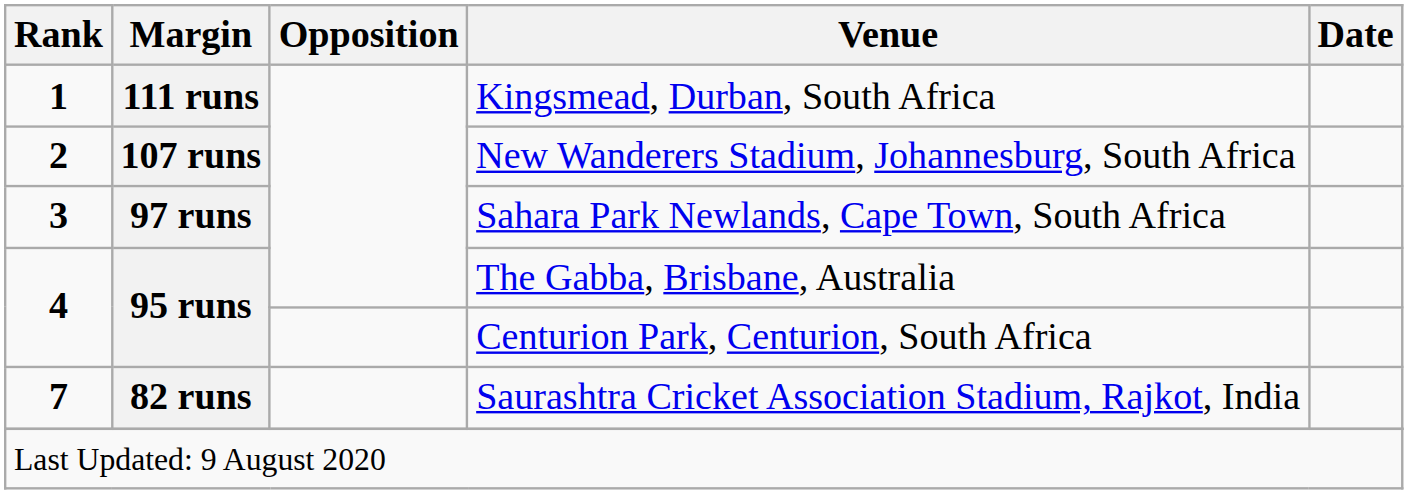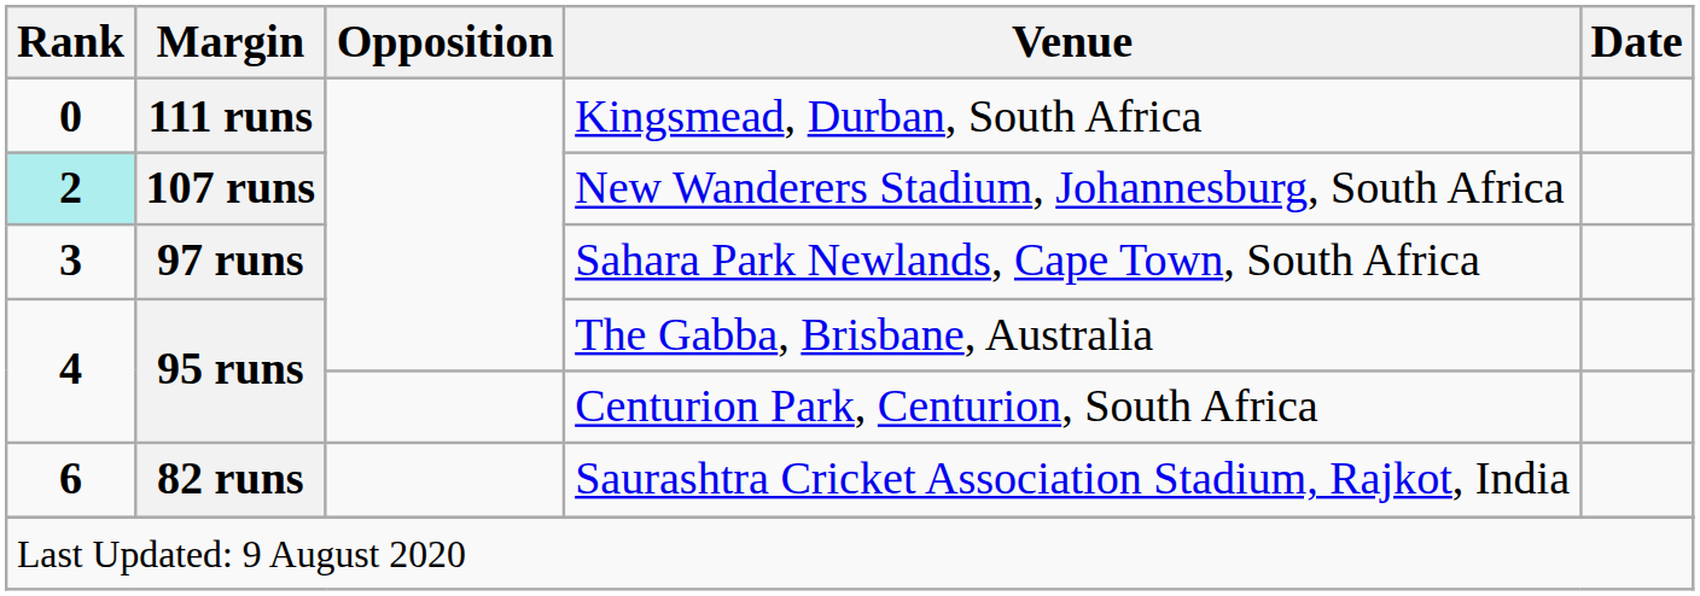Kingsmead, Durban, South Africa | Rank: 1 -> 0
New Wanderers Stadium, Johannesburg, South Africa | Rank: no background -> paleturquoise background
Saurashtra Cricket Association Stadium, Rajkot, India | Rank: 7 -> 6
